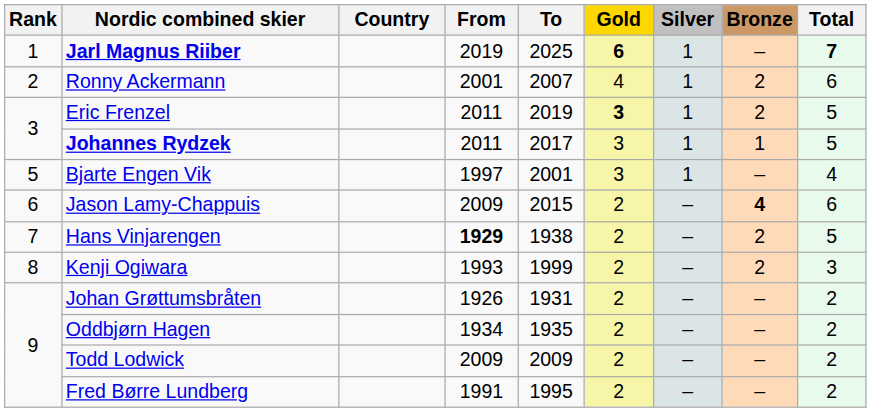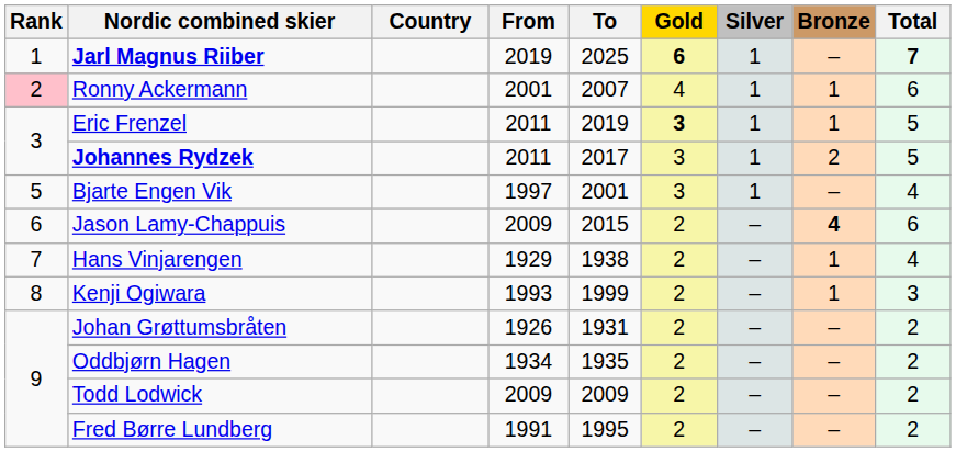Ronny Ackermann | Rank: no background -> pink background
Ronny Ackermann | Bronze: 2 -> 1
Eric Frenzel | Bronze: 2 -> 1
Johannes Rydzek | Bronze: 1 -> 2
Hans Vinjarengen | From: bold -> normal
Hans Vinjarengen | Bronze: 2 -> 1
Hans Vinjarengen | Total: 5 -> 4
Kenji Ogiwara | Bronze: 2 -> 1
